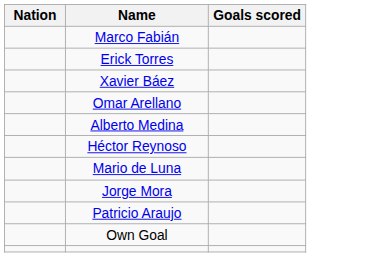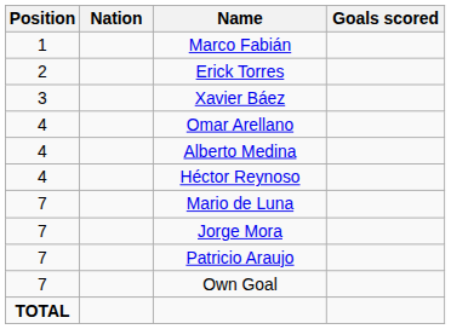+ column: Position | 1 | 2 | 3 | 4 | 4 | 4 | 7 | 7 | 7 | 7 | TOTAL
